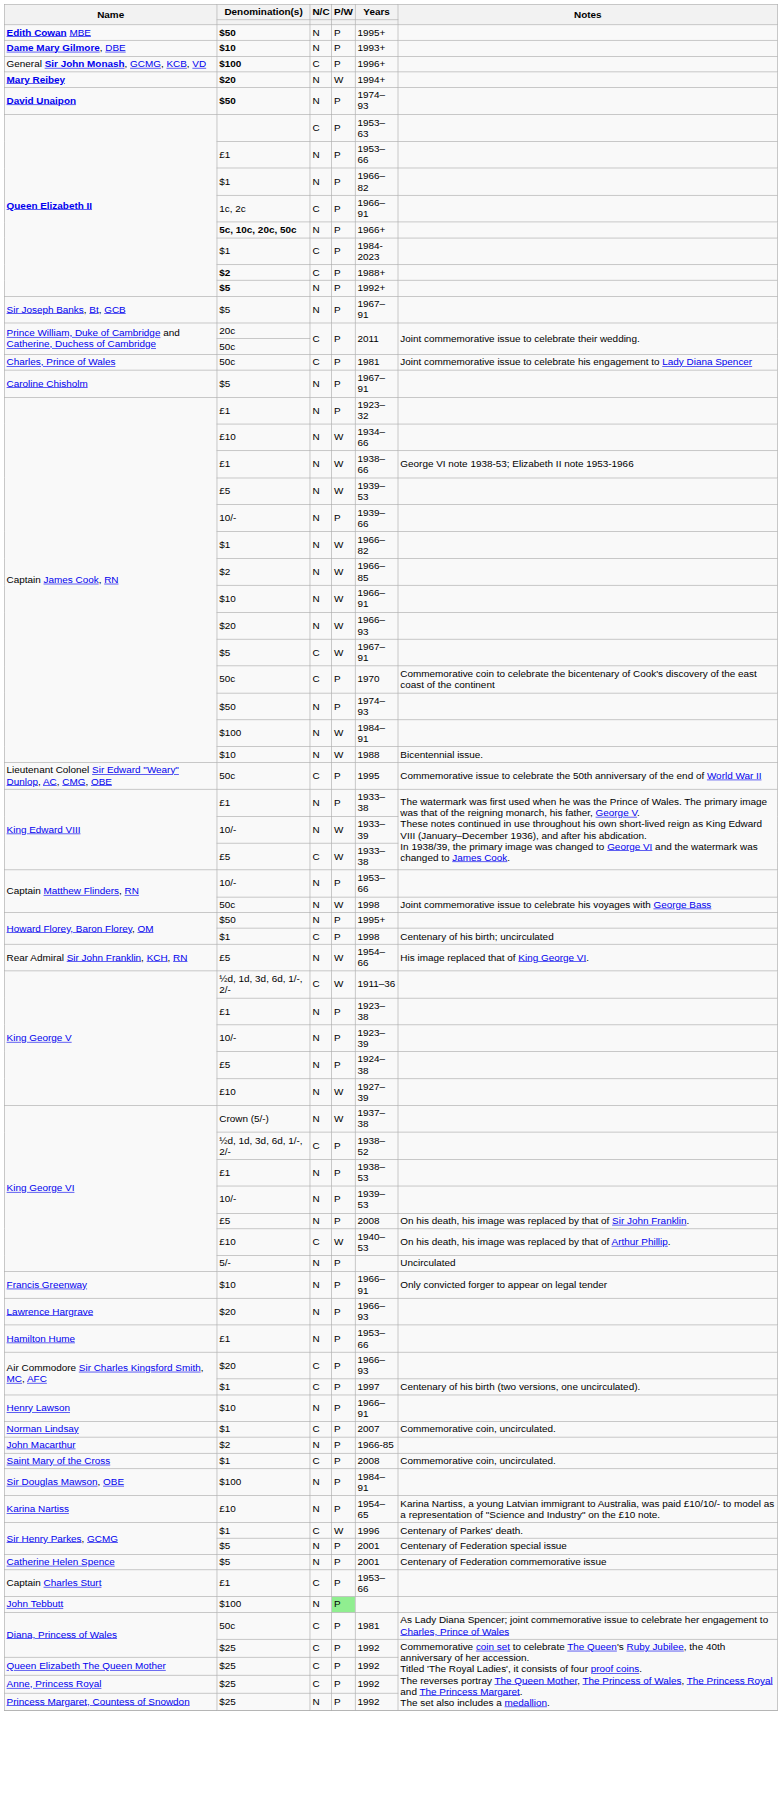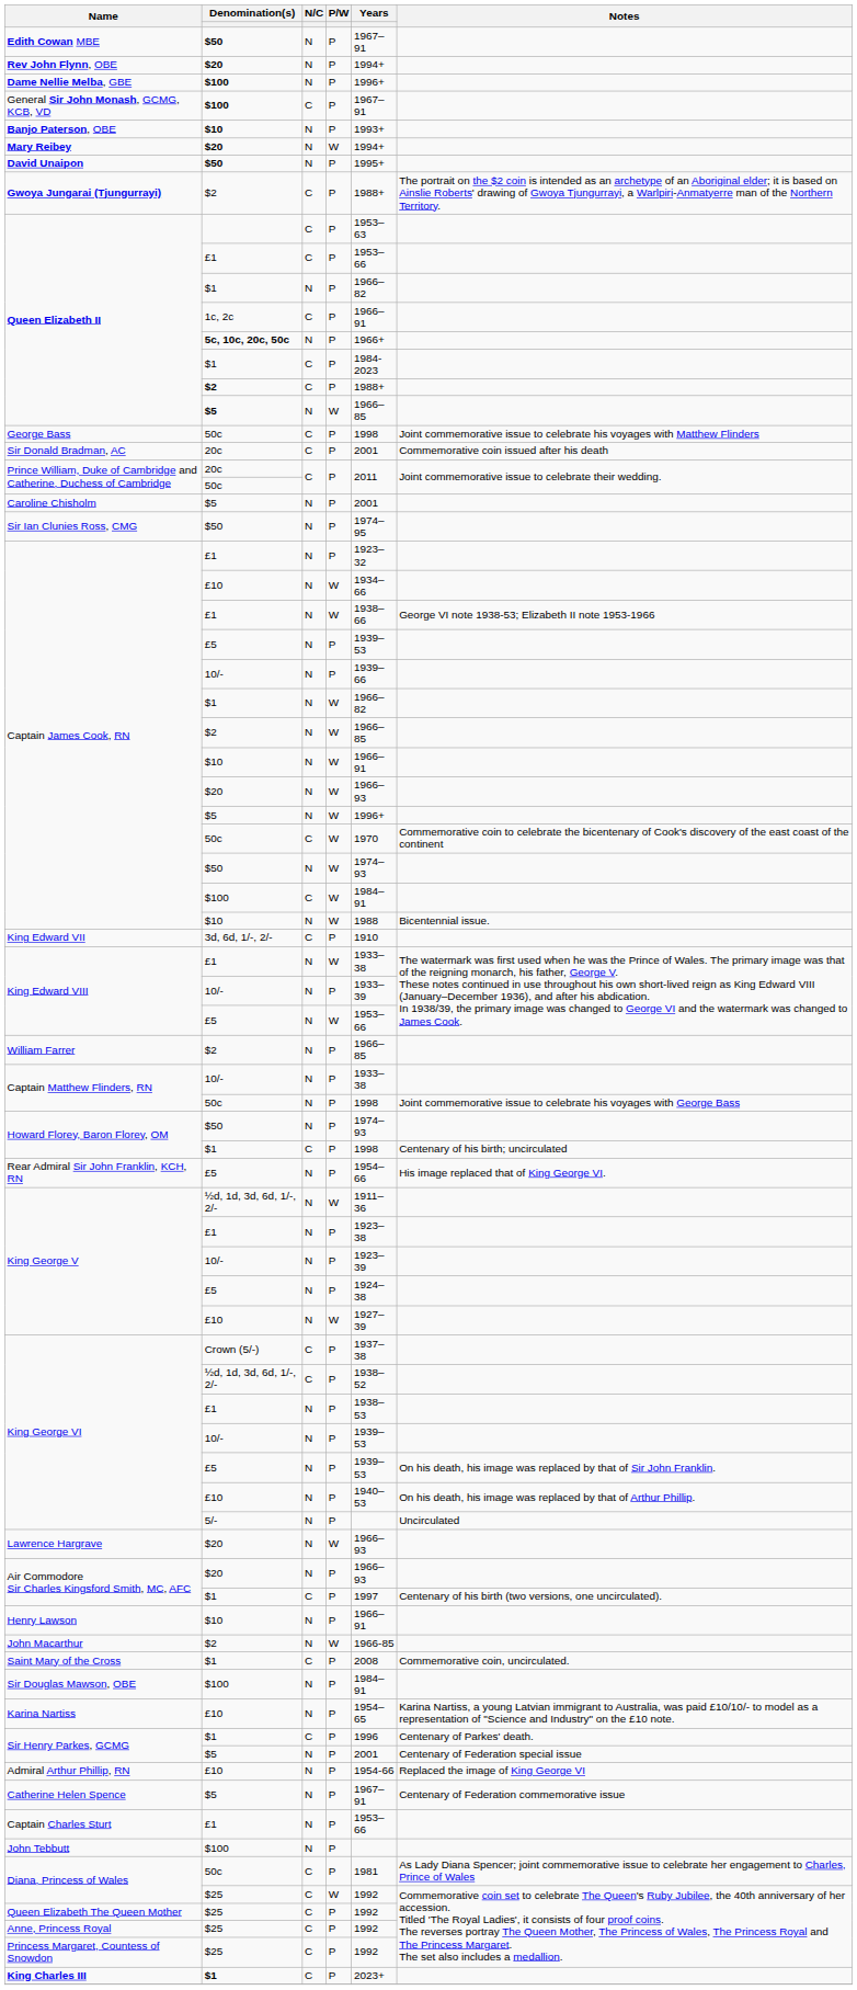Edith Cowan MBE | Years: 1995+ -> 1967–91
+ row: Rev John Flynn, OBE | $20 | N | P | 1994+
- row: Dame Mary Gilmore, DBE | $10 | N | P | 1993+
+ row: Dame Nellie Melba, GBE | $100 | N | P | 1996+
General Sir John Monash, GCMG, KCB, VD | Years: 1996+ -> 1967–91
+ row: Banjo Paterson, OBE | $10 | N | P | 1993+
David Unaipon | Years: 1974–93 -> 1995+
+ row: Gwoya Jungarai (Tjungurrayi) | $2 | C | P | 1988+ | The portrait on the $2 coin is intended as an archetype of an Aboriginal elder; it is based on Ainslie Roberts' drawing of Gwoya Tjungurrayi, a Warlpiri-Anmatyerre man of the Northern Territory.
Queen Elizabeth II / £1 | N/C: N -> C
Queen Elizabeth II / $5 | P/W: P -> W
Queen Elizabeth II / $5 | Years: 1992+ -> 1966–85
- row: Sir Joseph Banks, Bt, GCB | $5 | N | P | 1967–91
+ row: George Bass | 50c | C | P | 1998 | Joint commemorative issue to celebrate his voyages with Matthew Flinders
+ row: Sir Donald Bradman, AC | 20c | C | P | 2001 | Commemorative coin issued after his death
- row: Charles, Prince of Wales | 50c | C | P | 1981 | Joint commemorative issue to celebrate his engagement to Lady Diana Spencer
Caroline Chisholm | Years: 1967–91 -> 2001
+ row: Sir Ian Clunies Ross, CMG | $50 | N | P | 1974–95
Captain James Cook, RN / £5 | P/W: W -> P
Captain James Cook, RN / $5 | N/C: C -> N
Captain James Cook, RN / $5 | Years: 1967–91 -> 1996+
Captain James Cook, RN / 50c | P/W: P -> W
Captain James Cook, RN / $50 | P/W: P -> W
Captain James Cook, RN / $100 | N/C: N -> C
- row: Lieutenant Colonel Sir Edward "Weary" Dunlop, AC, CMG, OBE | 50c | C | P | 1995 | Commemorative issue to celebrate the 50th anniversary of the end of World War II
+ row: King Edward VII | 3d, 6d, 1/-, 2/- | C | P | 1910
King Edward VIII / £1 | P/W: P -> W
King Edward VIII / 10/- | P/W: W -> P
King Edward VIII / £5 | N/C: C -> N
King Edward VIII / £5 | Years: 1933–38 -> 1953–66
+ row: William Farrer | $2 | N | P | 1966–85
Captain Matthew Flinders, RN / 10/- | Years: 1953–66 -> 1933–38
Captain Matthew Flinders, RN / 50c | P/W: W -> P
Howard Florey, Baron Florey, OM / $50 | Years: 1995+ -> 1974–93
Rear Admiral Sir John Franklin, KCH, RN | P/W: W -> P
King George V / ½d, 1d, 3d, 6d, 1/-, 2/- | N/C: C -> N
King George VI / Crown (5/-) | N/C: N -> C
King George VI / Crown (5/-) | P/W: W -> P
King George VI / £5 | Years: 2008 -> 1939–53
King George VI / £10 | N/C: C -> N
King George VI / £10 | P/W: W -> P
- row: Francis Greenway | $10 | N | P | 1966–91 | Only convicted forger to appear on legal tender
Lawrence Hargrave | P/W: P -> W
- row: Hamilton Hume | £1 | N | P | 1953–66
Air Commodore Sir Charles Kingsford Smith, MC, AFC / $20 | N/C: C -> N
- row: Norman Lindsay | $1 | C | P | 2007 | Commemorative coin, uncirculated.
John Macarthur | P/W: P -> W
Sir Henry Parkes, GCMG / $1 | P/W: W -> P
+ row: Admiral Arthur Phillip, RN | £10 | N | P | 1954-66 | Replaced the image of King George VI
Catherine Helen Spence | Years: 2001 -> 1967–91
Captain Charles Sturt | N/C: C -> N
John Tebbutt | P/W: lightgreen background -> no background
Diana, Princess of Wales / $25 | P/W: P -> W
Princess Margaret, Countess of Snowdon | N/C: N -> C
+ row: King Charles III | $1 | C | P | 2023+
